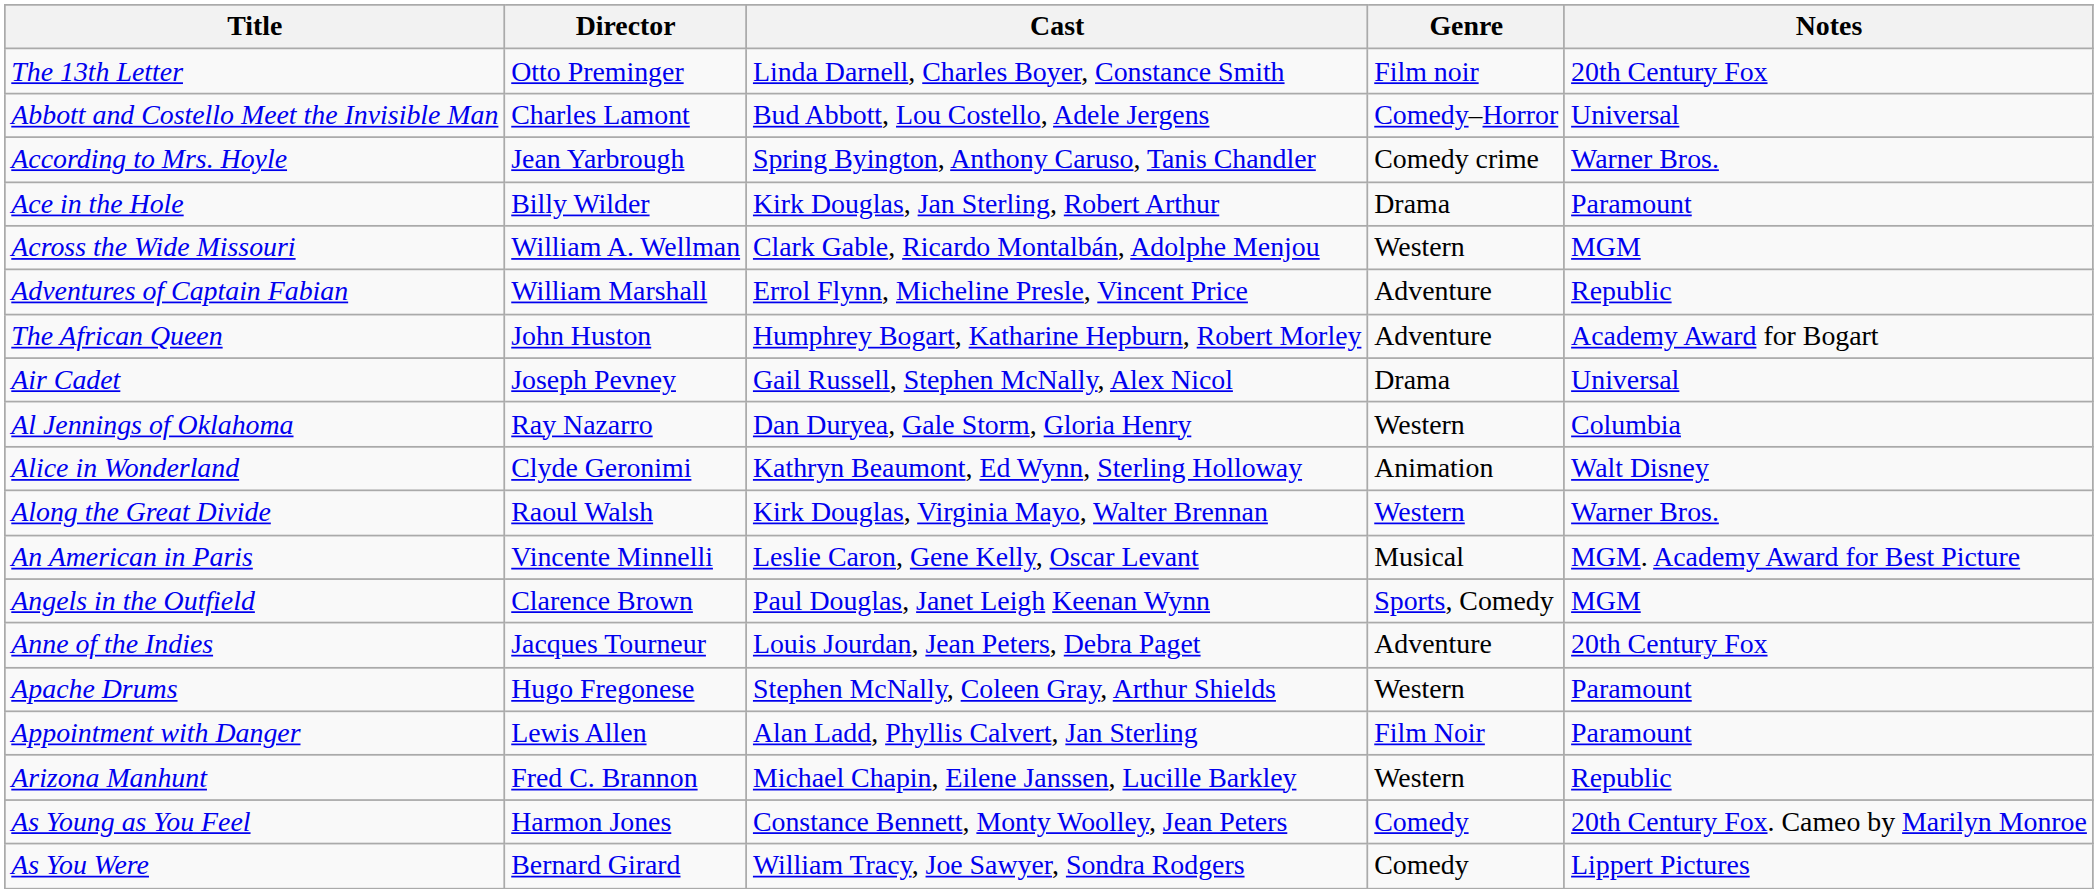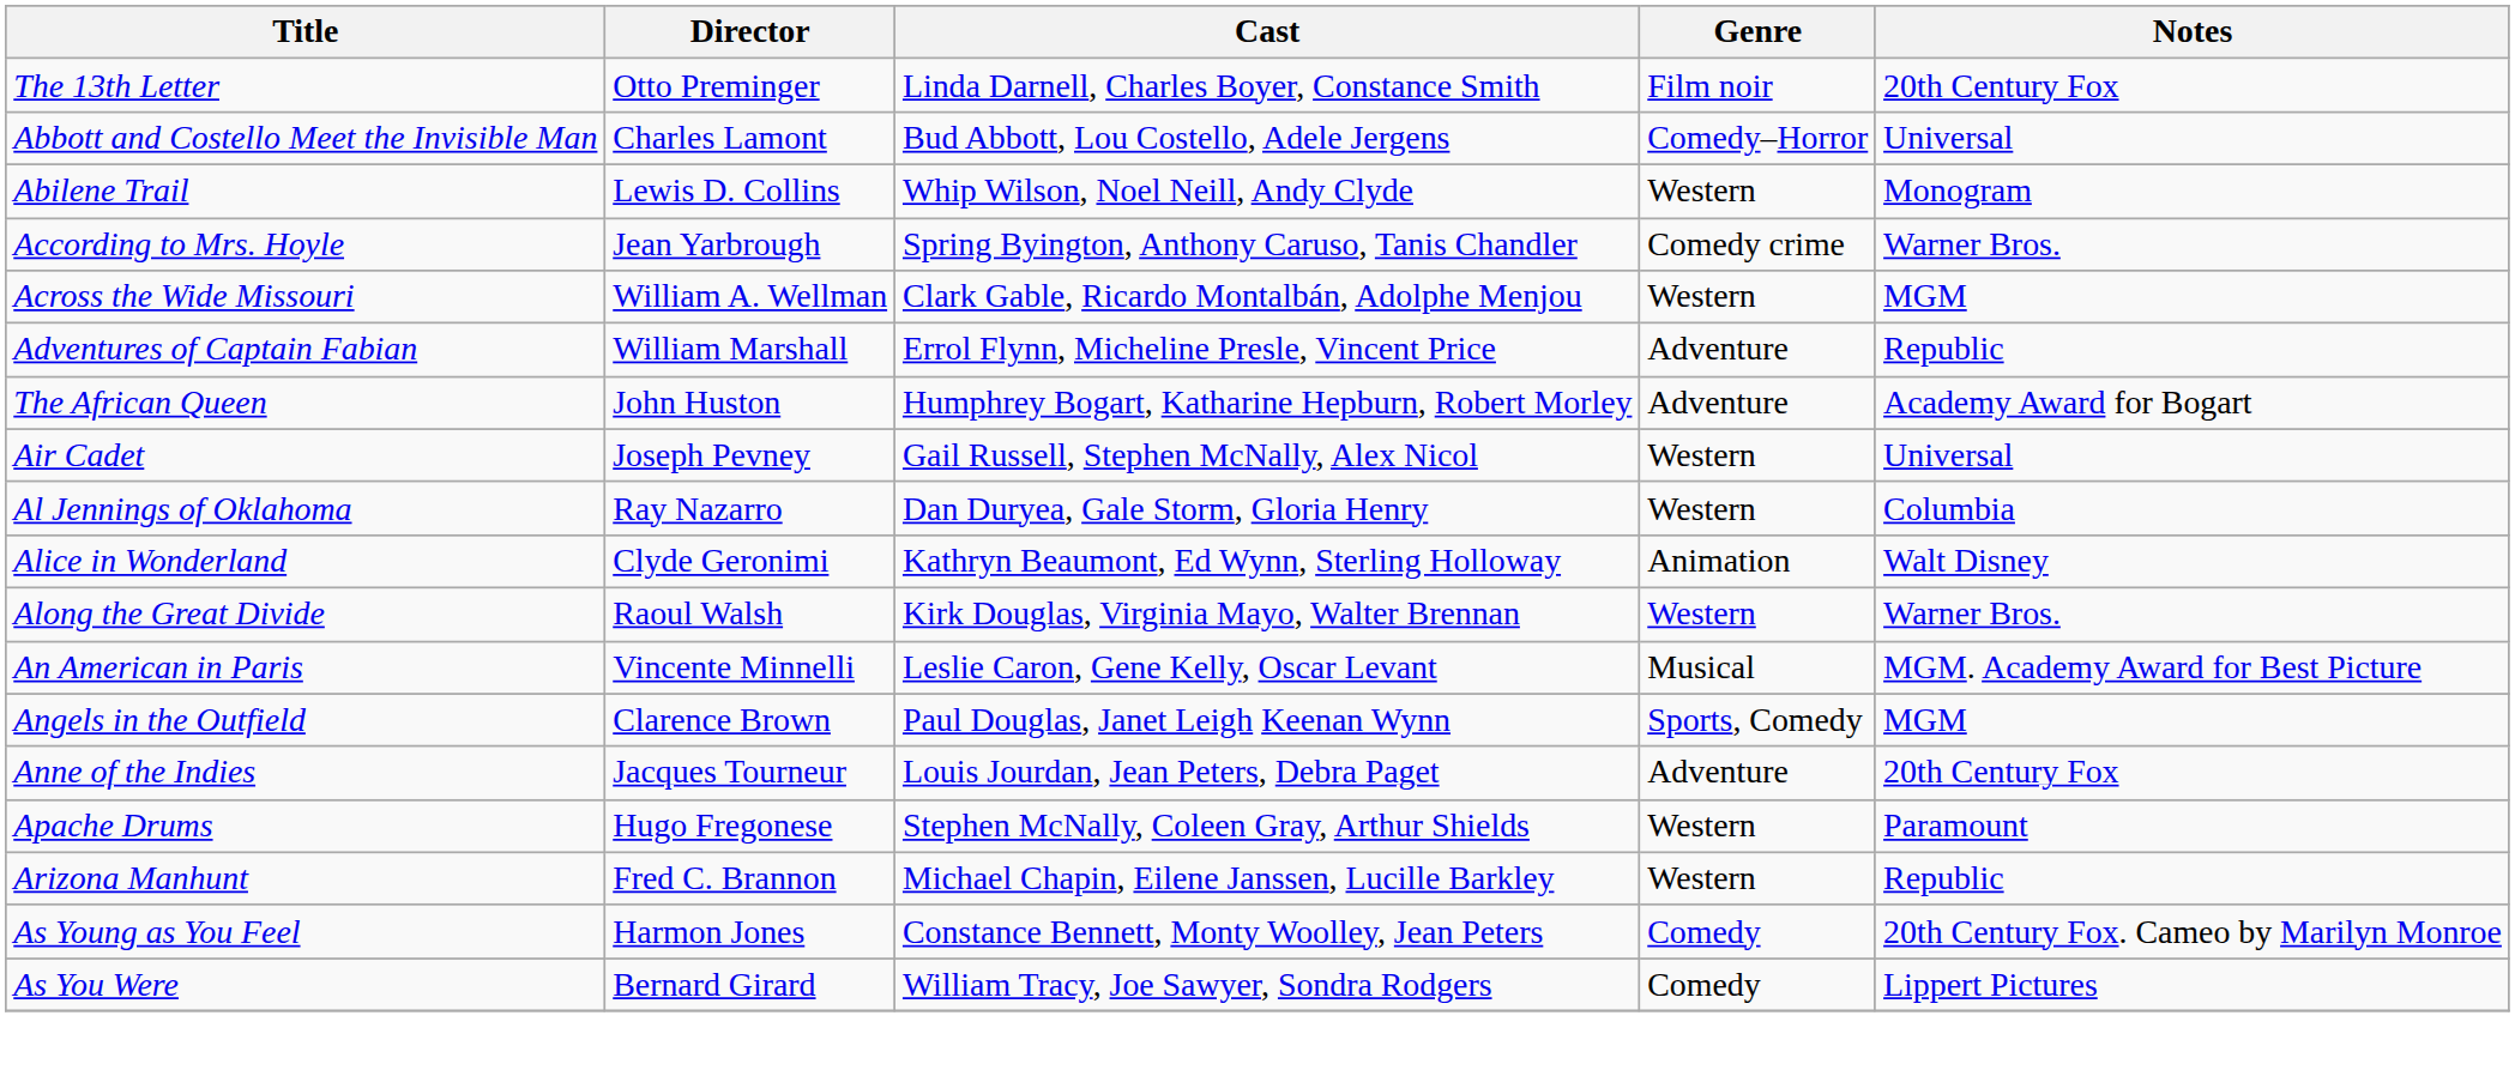+ row: Abilene Trail | Lewis D. Collins | Whip Wilson, Noel Neill, Andy Clyde | Western | Monogram
- row: Ace in the Hole | Billy Wilder | Kirk Douglas, Jan Sterling, Robert Arthur | Drama | Paramount
Air Cadet | Genre: Drama -> Western
- row: Appointment with Danger | Lewis Allen | Alan Ladd, Phyllis Calvert, Jan Sterling | Film Noir | Paramount
